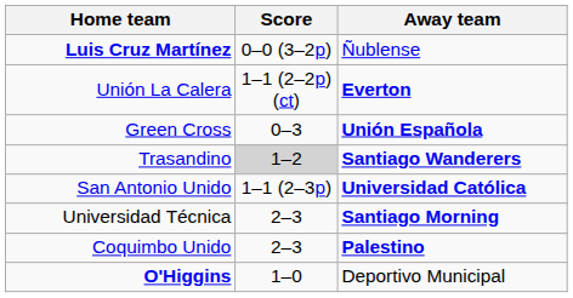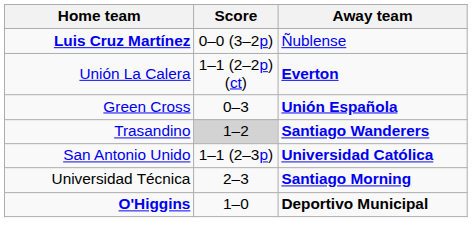- row: Coquimbo Unido | 2–3 | Palestino
O'Higgins | Away team: normal -> bold
